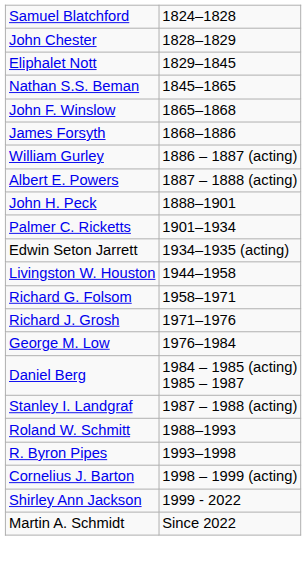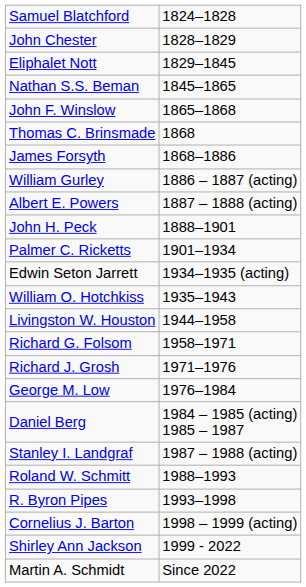+ row: Thomas C. Brinsmade | 1868
+ row: William O. Hotchkiss | 1935–1943
